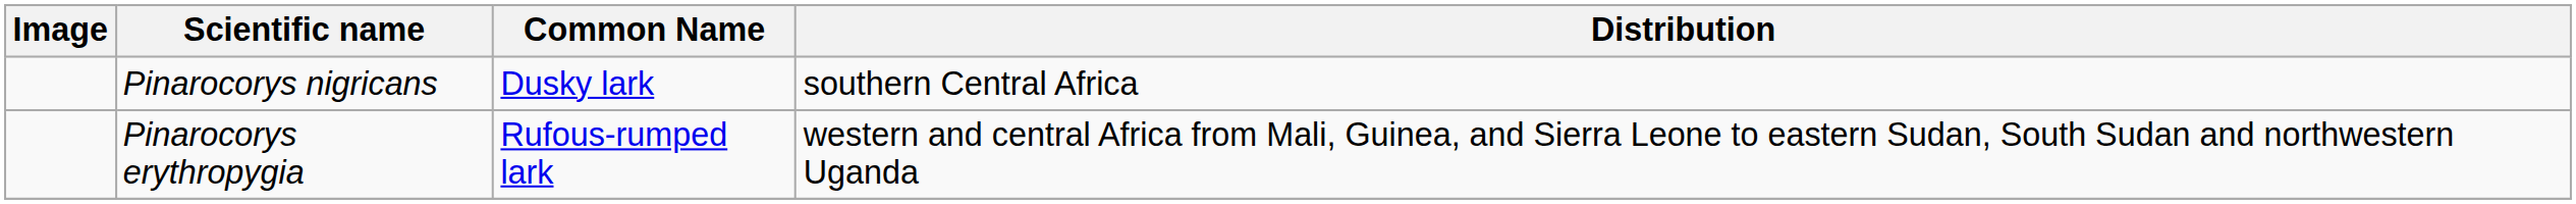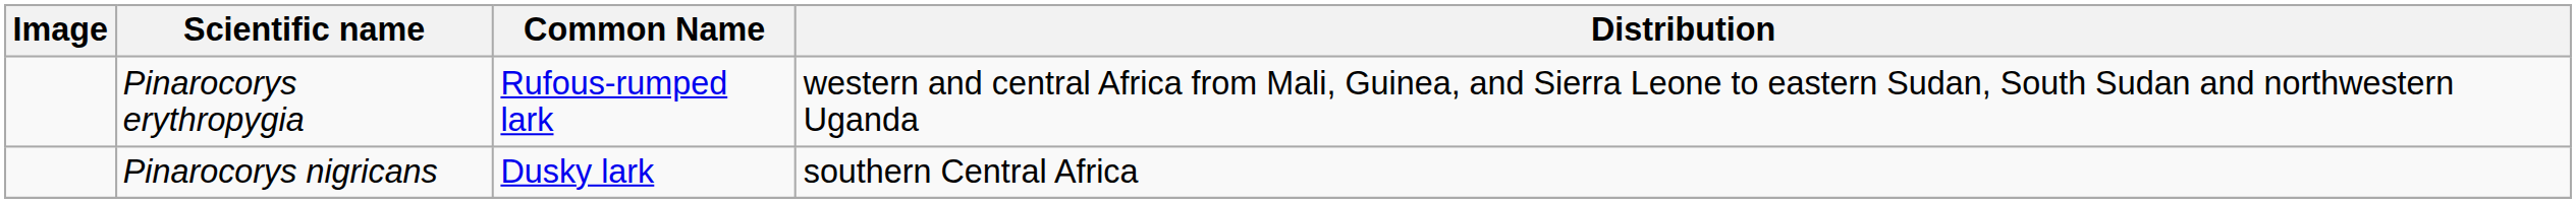rows swapped: Pinarocorys nigricans <-> Pinarocorys erythropygia
